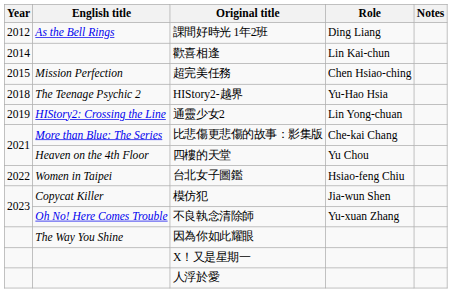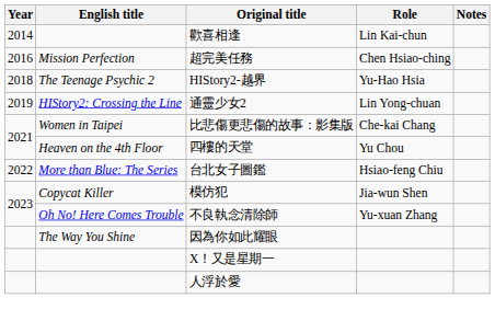- row: 2012 | As the Bell Rings | 課間好時光 1年2班 | Ding Liang
超完美任務 | Year: 2015 -> 2016
比悲傷更悲傷的故事：影集版 | English title: More than Blue: The Series -> Women in Taipei
台北女子圖鑑 | English title: Women in Taipei -> More than Blue: The Series
